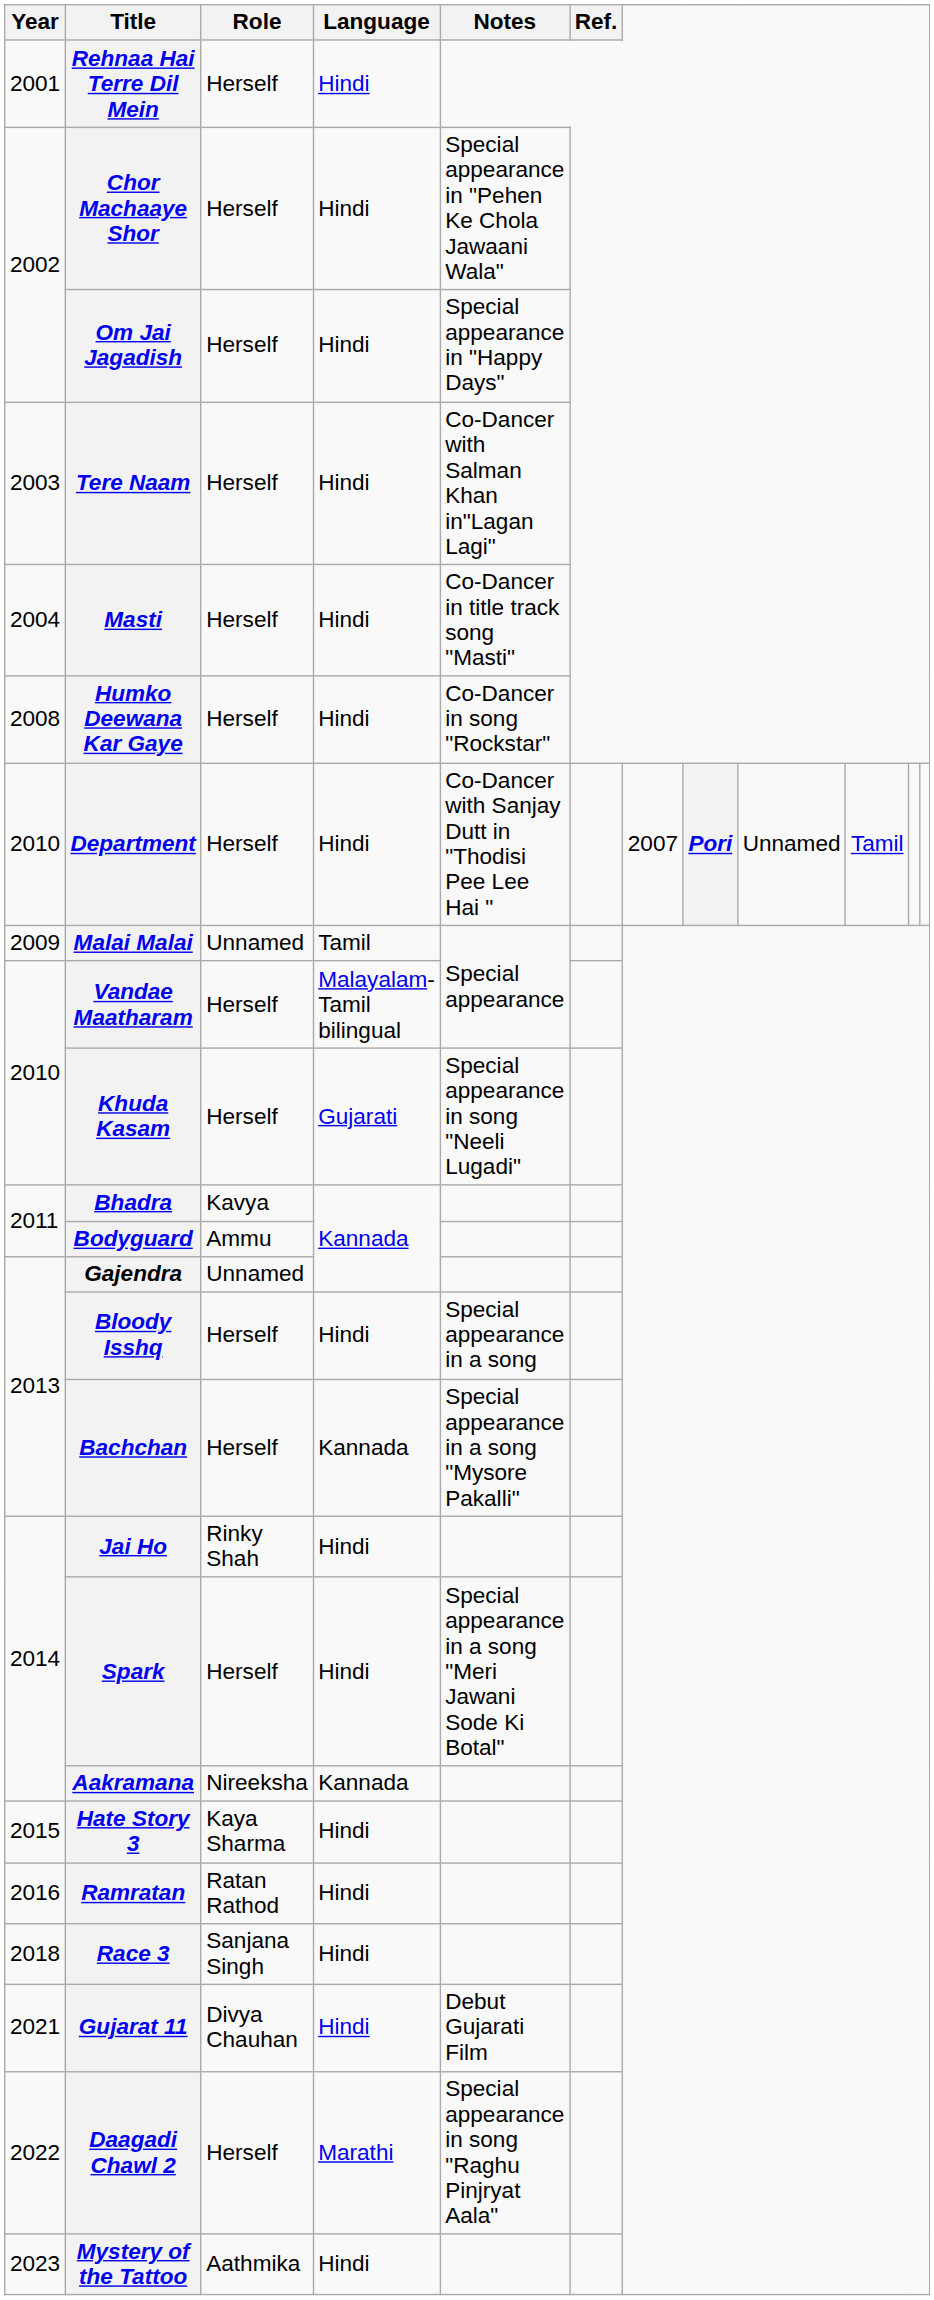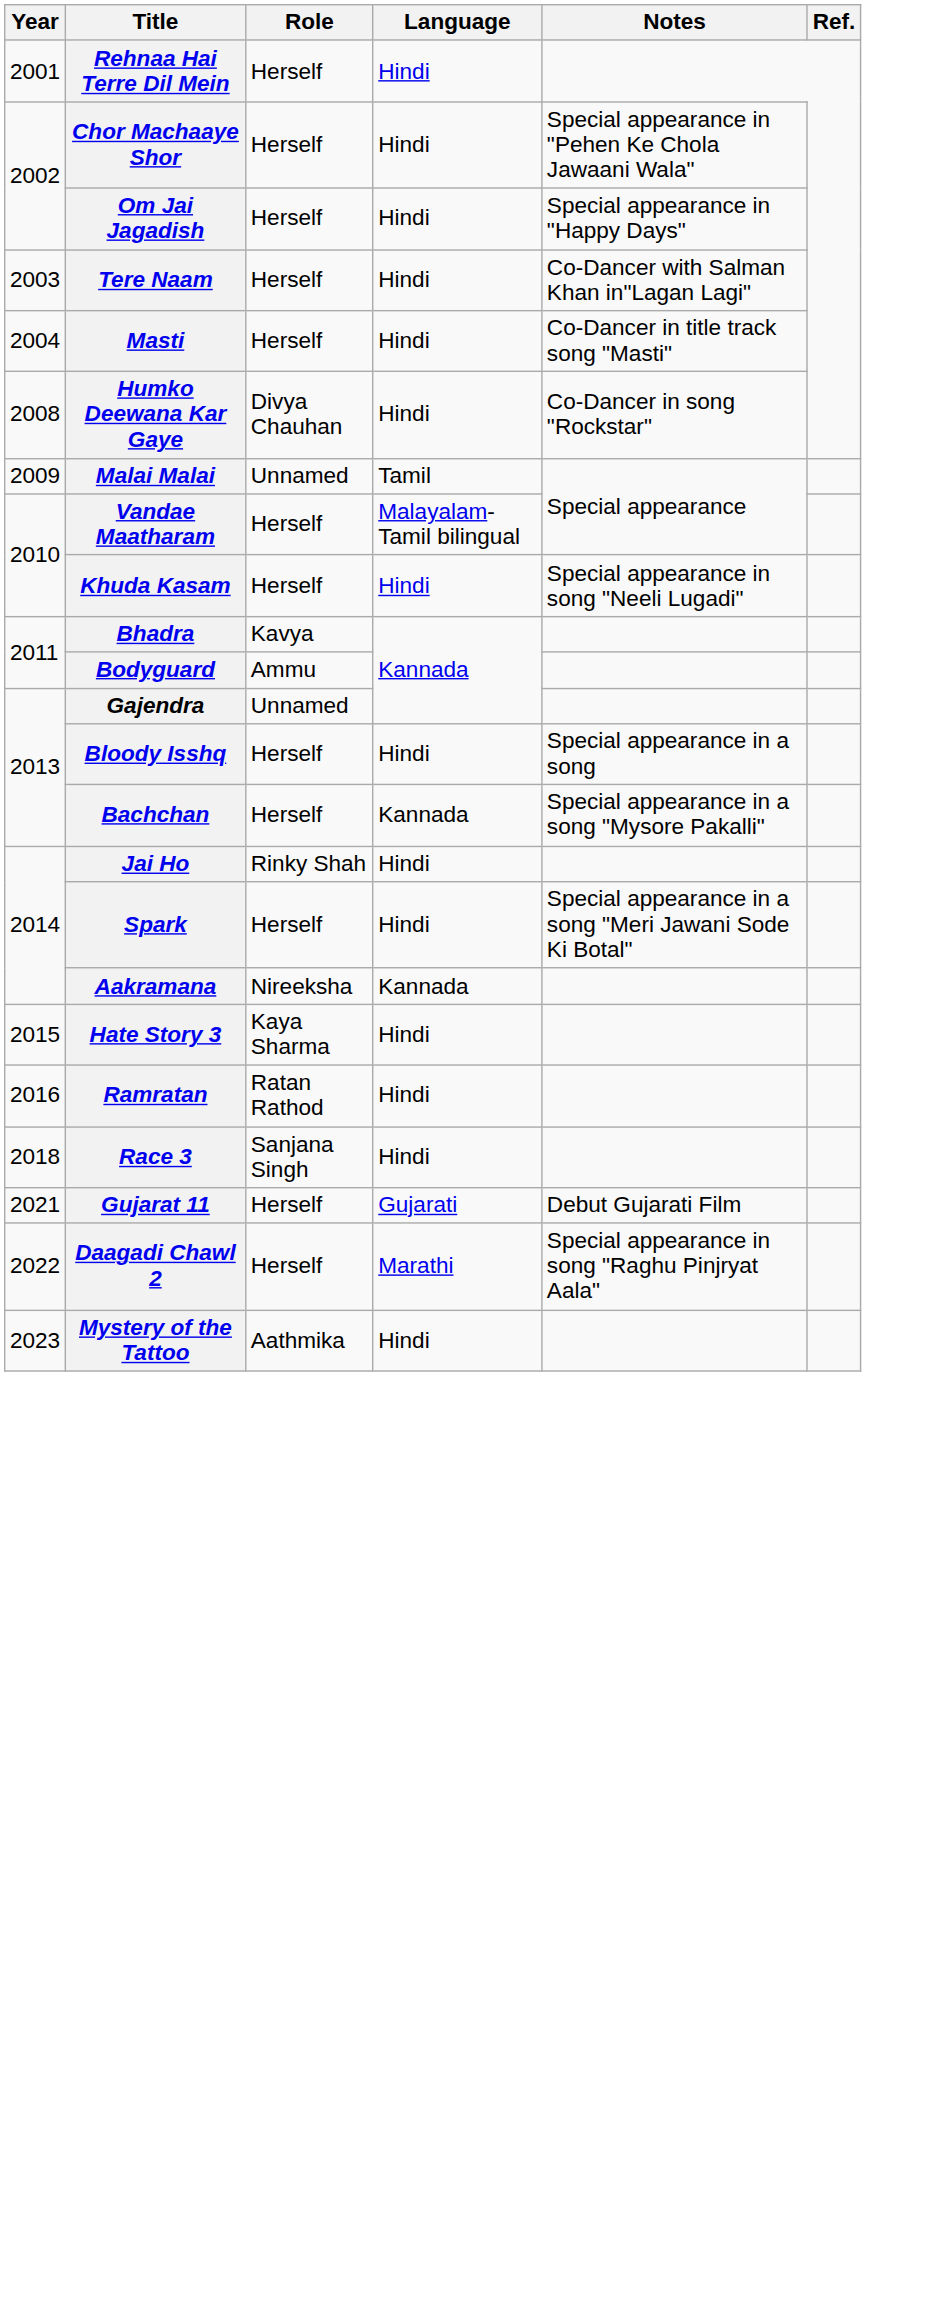Humko Deewana Kar Gaye | Role: Herself -> Divya Chauhan
- row: 2010 | Department | Herself | Hindi | Co-Dancer with Sanjay Dutt in "Thodisi Pee Lee Hai " | 2007 | Pori | Unnamed | Tamil
Khuda Kasam | Language: Gujarati -> Hindi
Gujarat 11 | Role: Divya Chauhan -> Herself
Gujarat 11 | Language: Hindi -> Gujarati
